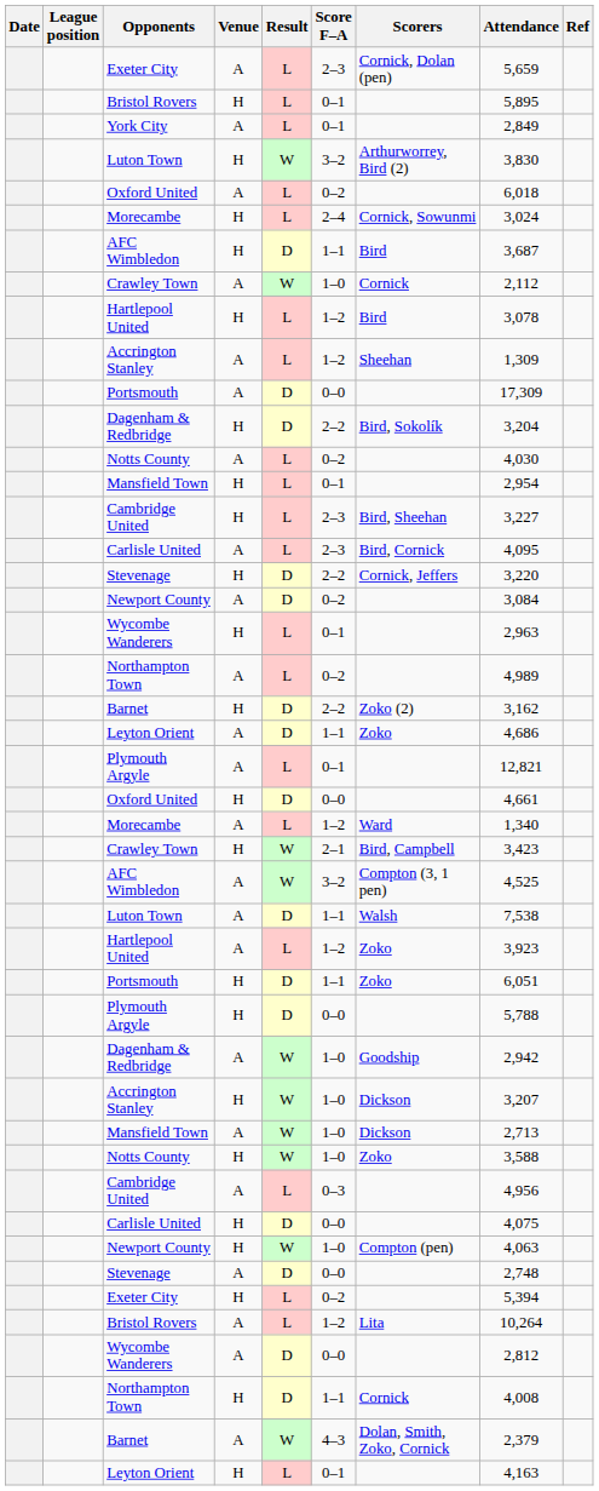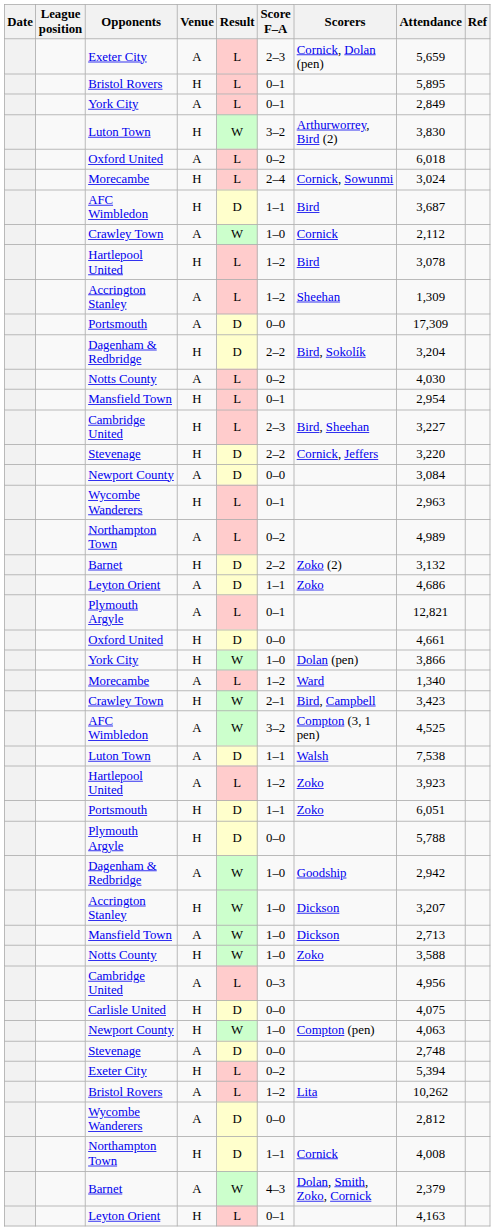- row: Carlisle United | A | L | 2–3 | Bird, Cornick | 4,095
Newport County / A | Score F–A: 0–2 -> 0–0
Barnet / H | Attendance: 3,162 -> 3,132
+ row: York City | H | W | 1–0 | Dolan (pen) | 3,866
Bristol Rovers / A | Attendance: 10,264 -> 10,262
